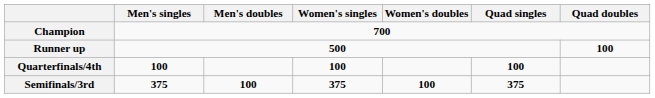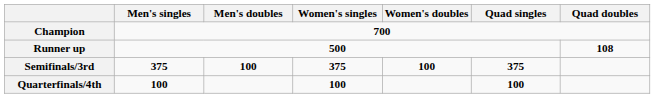Runner up | Quad doubles: 100 -> 108
rows swapped: Semifinals/3rd <-> Quarterfinals/4th
